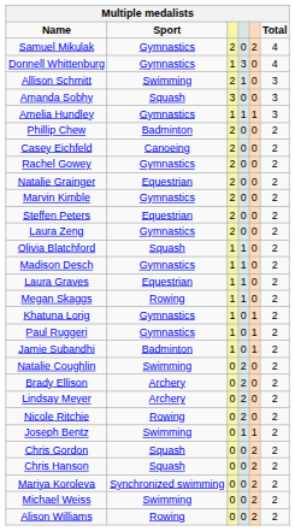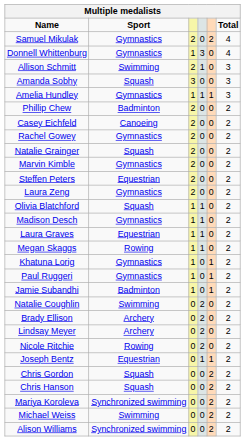Natalie Grainger | Sport: Equestrian -> Squash
Joseph Bentz | Sport: Swimming -> Equestrian
Alison Williams | Sport: Rowing -> Synchronized swimming
